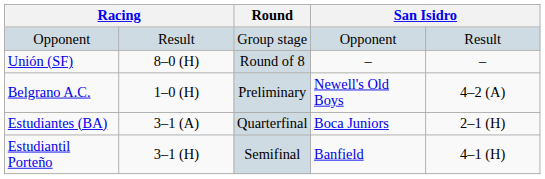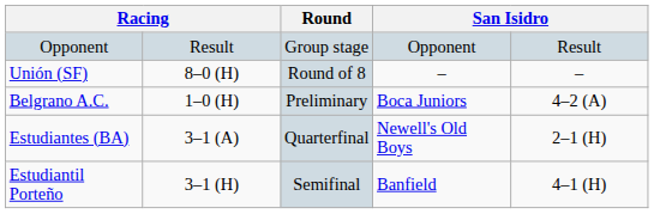Belgrano A.C. | column 5: Newell's Old Boys -> Boca Juniors
Estudiantes (BA) | column 5: Boca Juniors -> Newell's Old Boys
